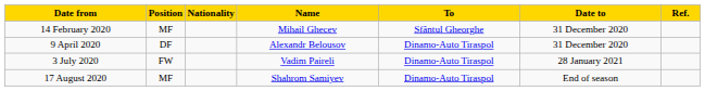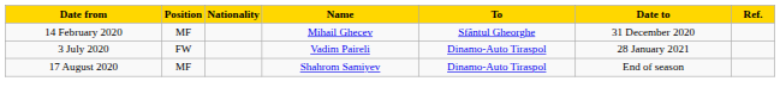- row: 9 April 2020 | DF | Alexandr Belousov | Dinamo-Auto Tiraspol | 31 December 2020
